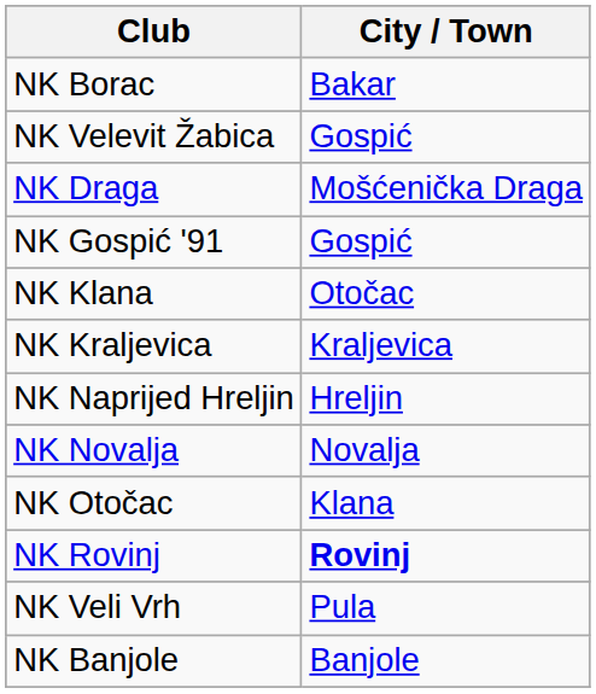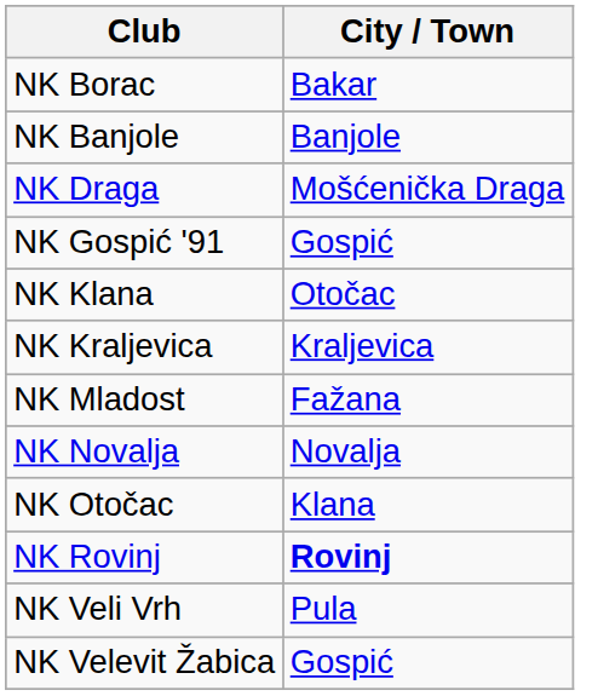rows swapped: NK Banjole <-> NK Velevit Žabica
+ row: NK Mladost | Fažana
- row: NK Naprijed Hreljin | Hreljin
